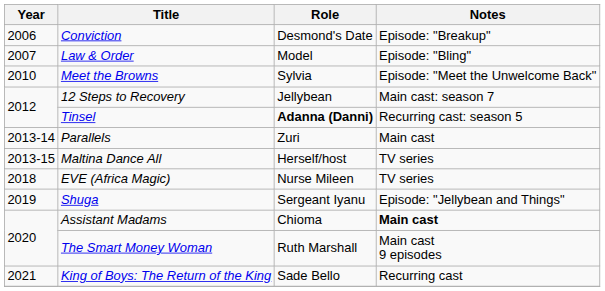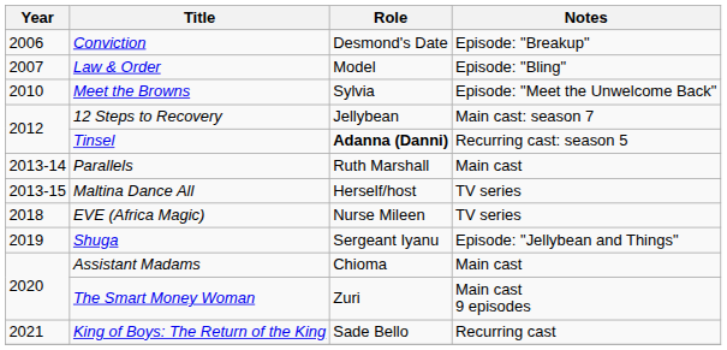Parallels | Role: Zuri -> Ruth Marshall
Assistant Madams | Notes: bold -> normal
The Smart Money Woman | Role: Ruth Marshall -> Zuri
